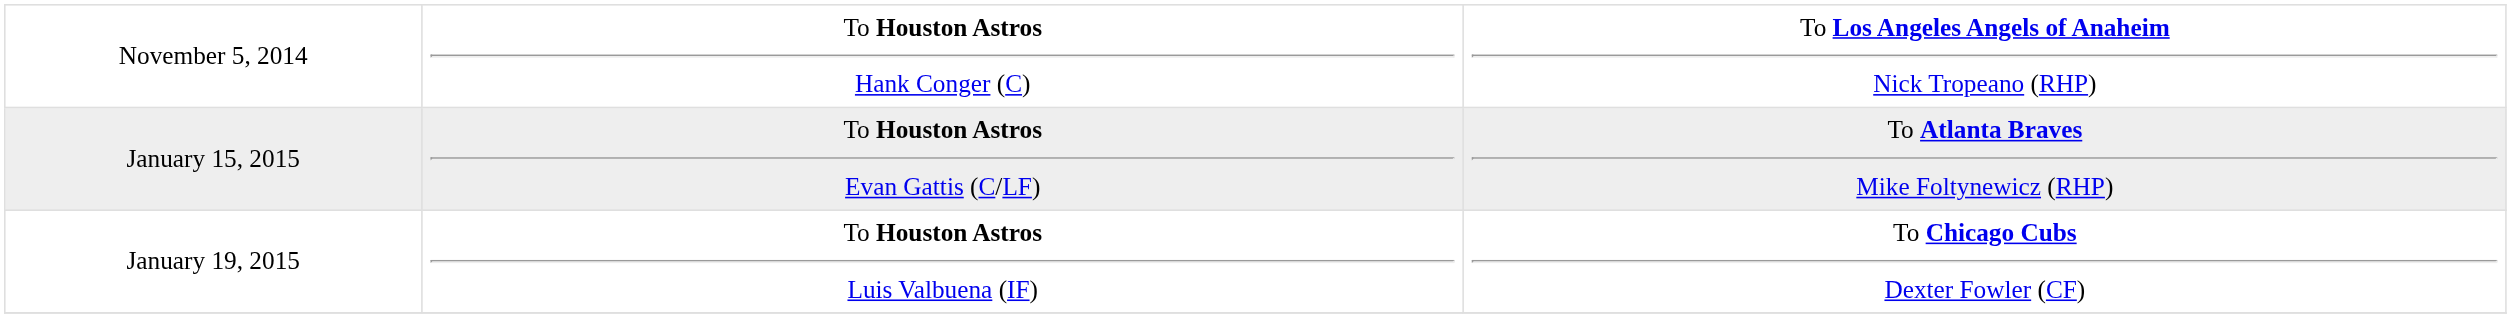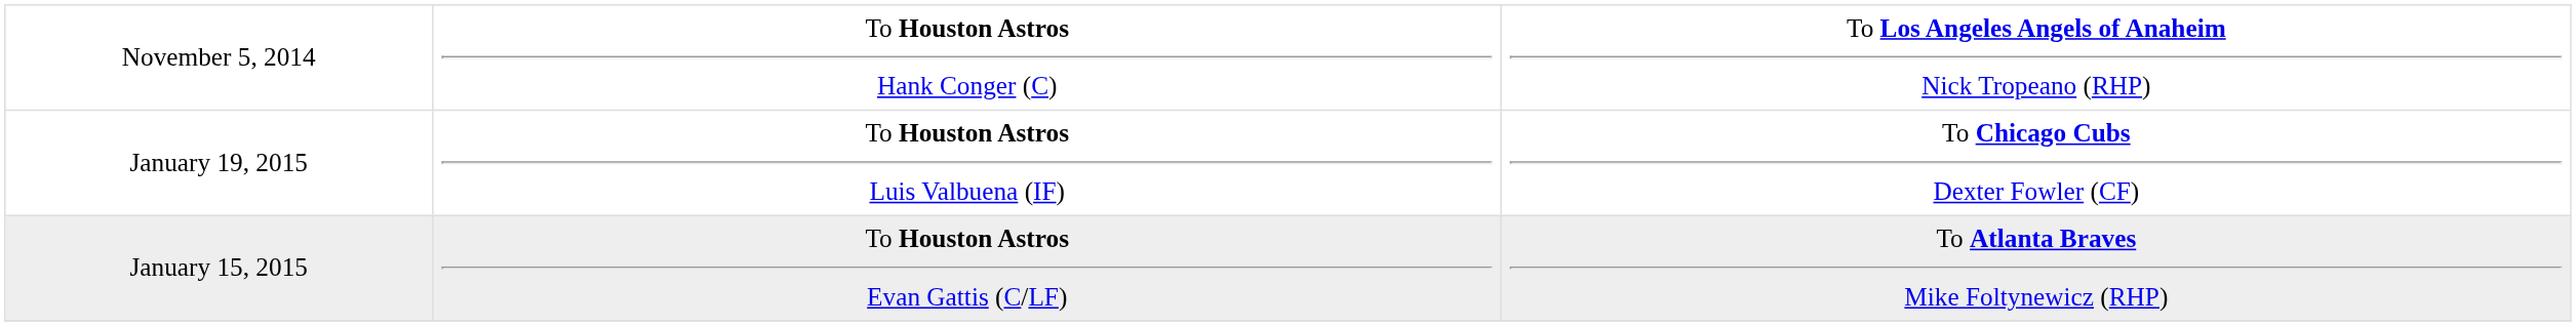rows swapped: January 15, 2015 <-> January 19, 2015
